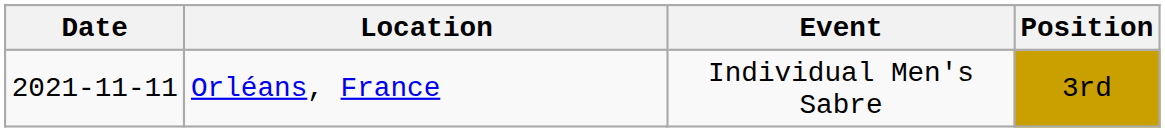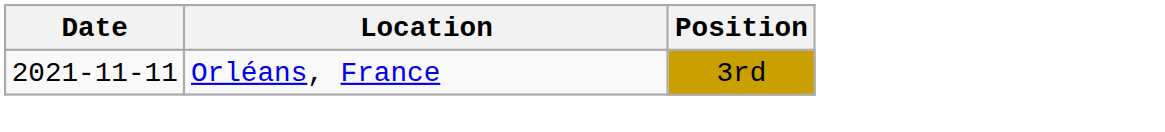- column: Event | Individual Men's Sabre
